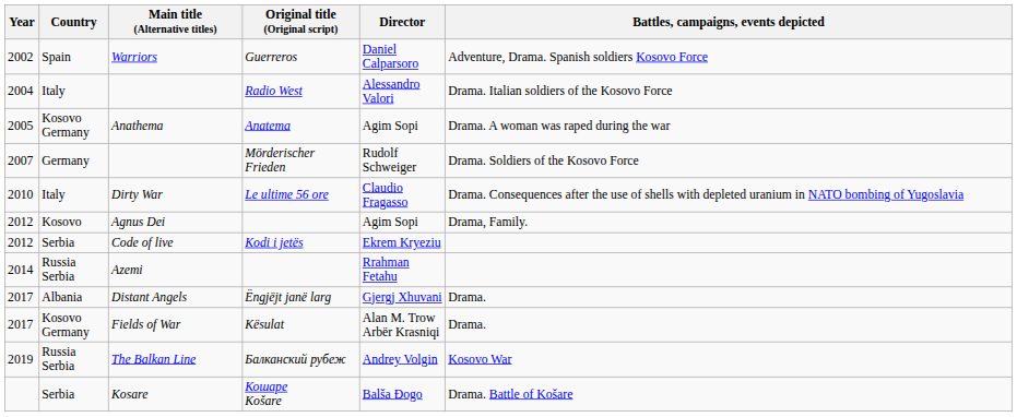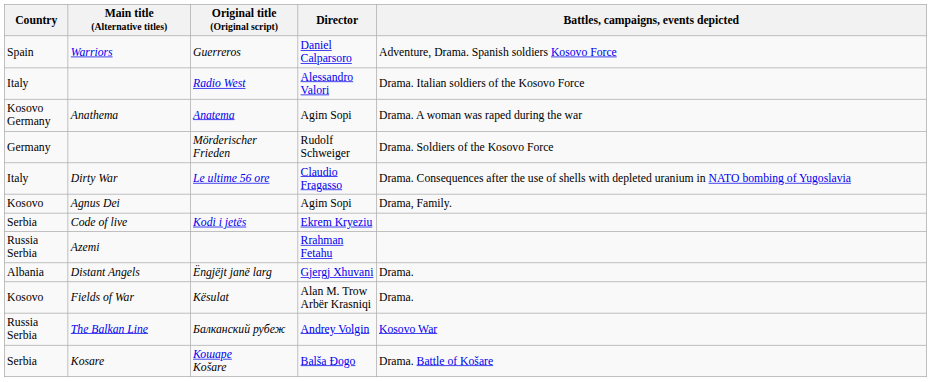- column: Year | 2002 | 2004 | 2005 | 2007 | 2010 | 2012 | 2012 | 2014 | 2017 | 2017 | 2019
Fields of War | Country: Kosovo Germany -> Kosovo
